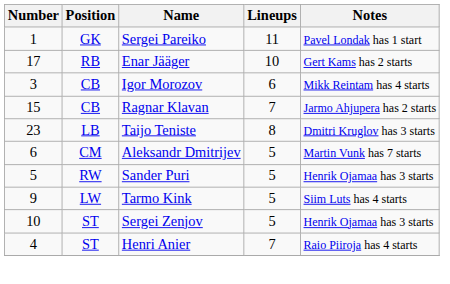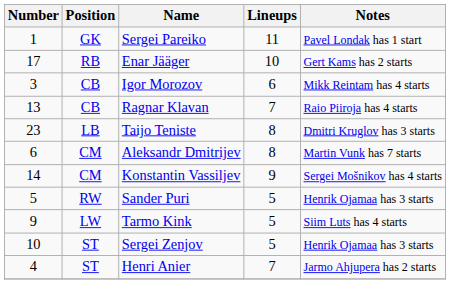Ragnar Klavan | Number: 15 -> 13
Ragnar Klavan | Notes: Jarmo Ahjupera has 2 starts -> Raio Piiroja has 4 starts
Aleksandr Dmitrijev | Lineups: 5 -> 8
+ row: 14 | CM | Konstantin Vassiljev | 9 | Sergei Mošnikov has 4 starts
Henri Anier | Notes: Raio Piiroja has 4 starts -> Jarmo Ahjupera has 2 starts
